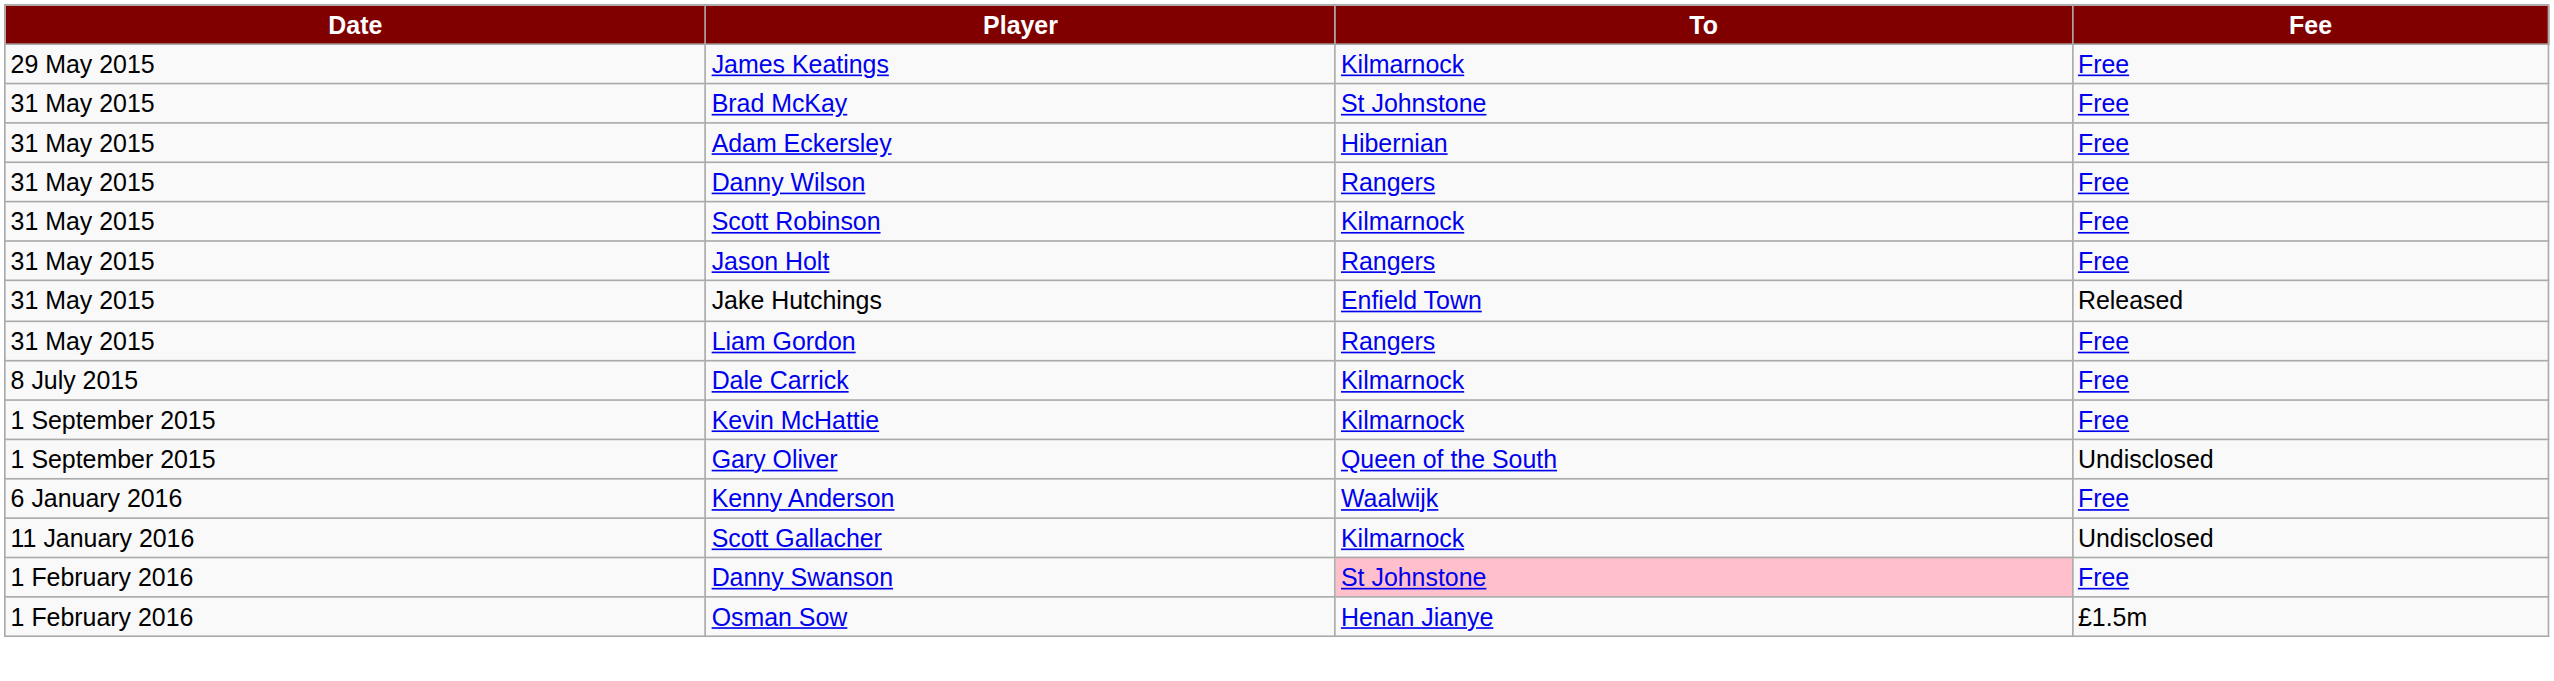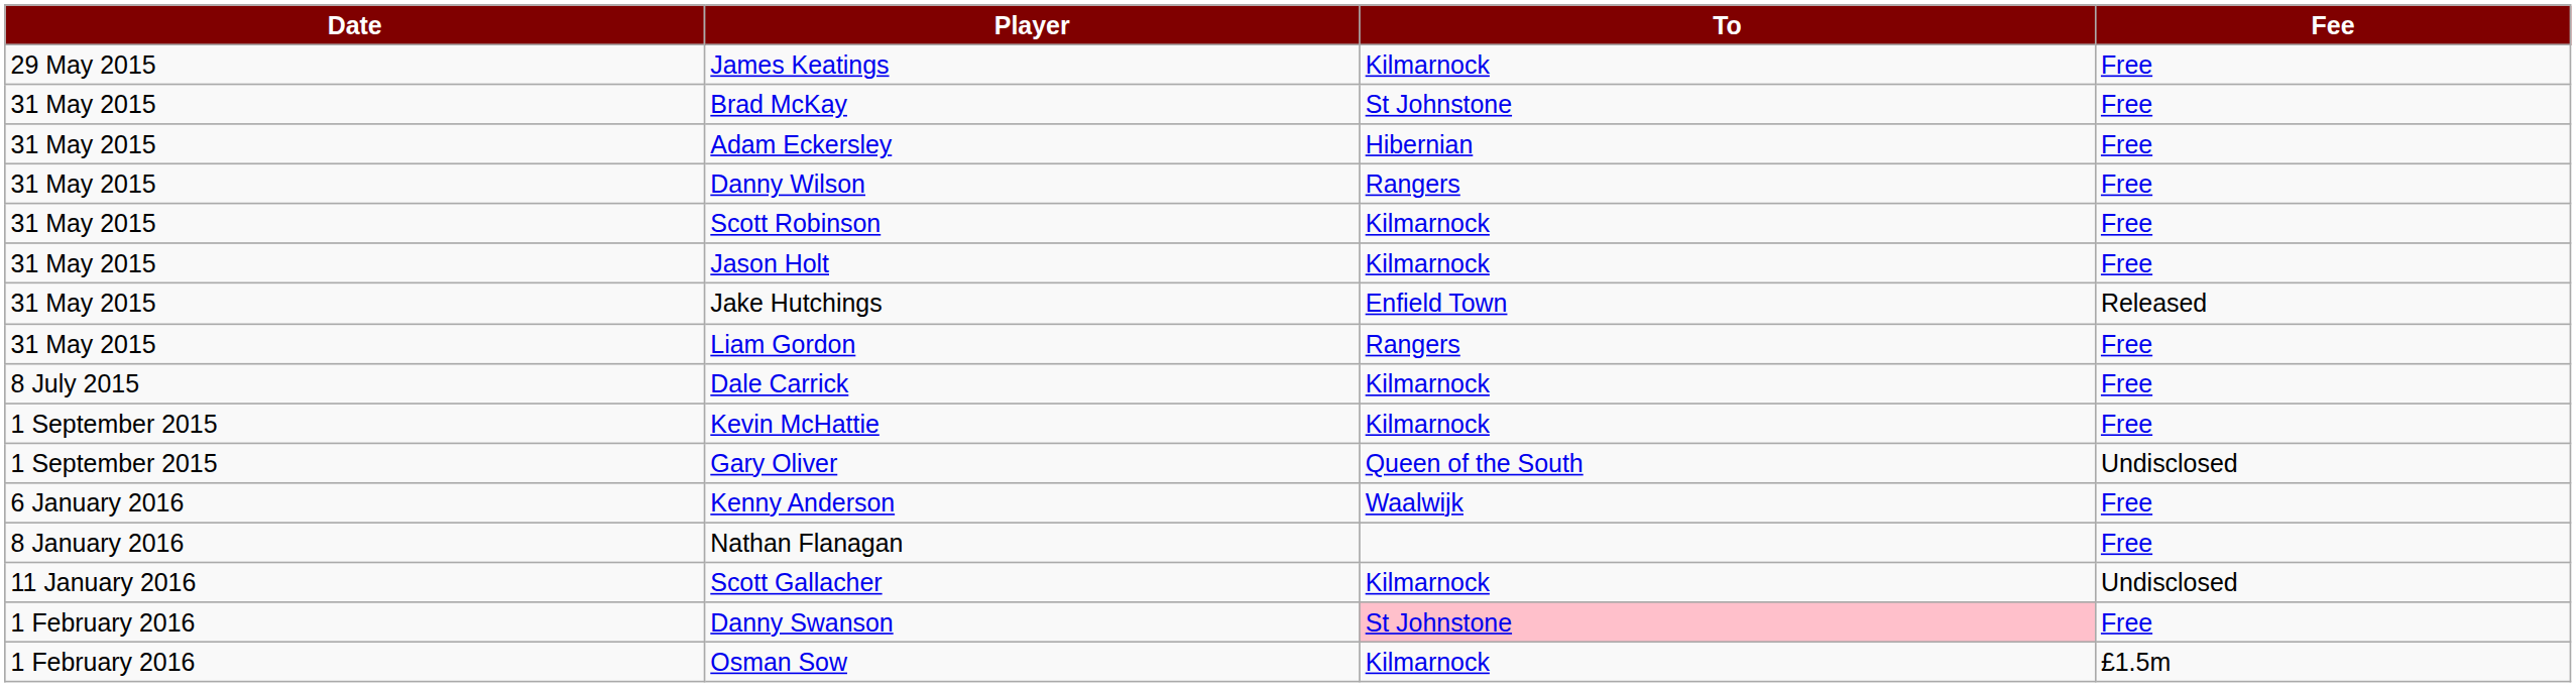Jason Holt | To: Rangers -> Kilmarnock
+ row: 8 January 2016 | Nathan Flanagan | Free
Osman Sow | To: Henan Jianye -> Kilmarnock
